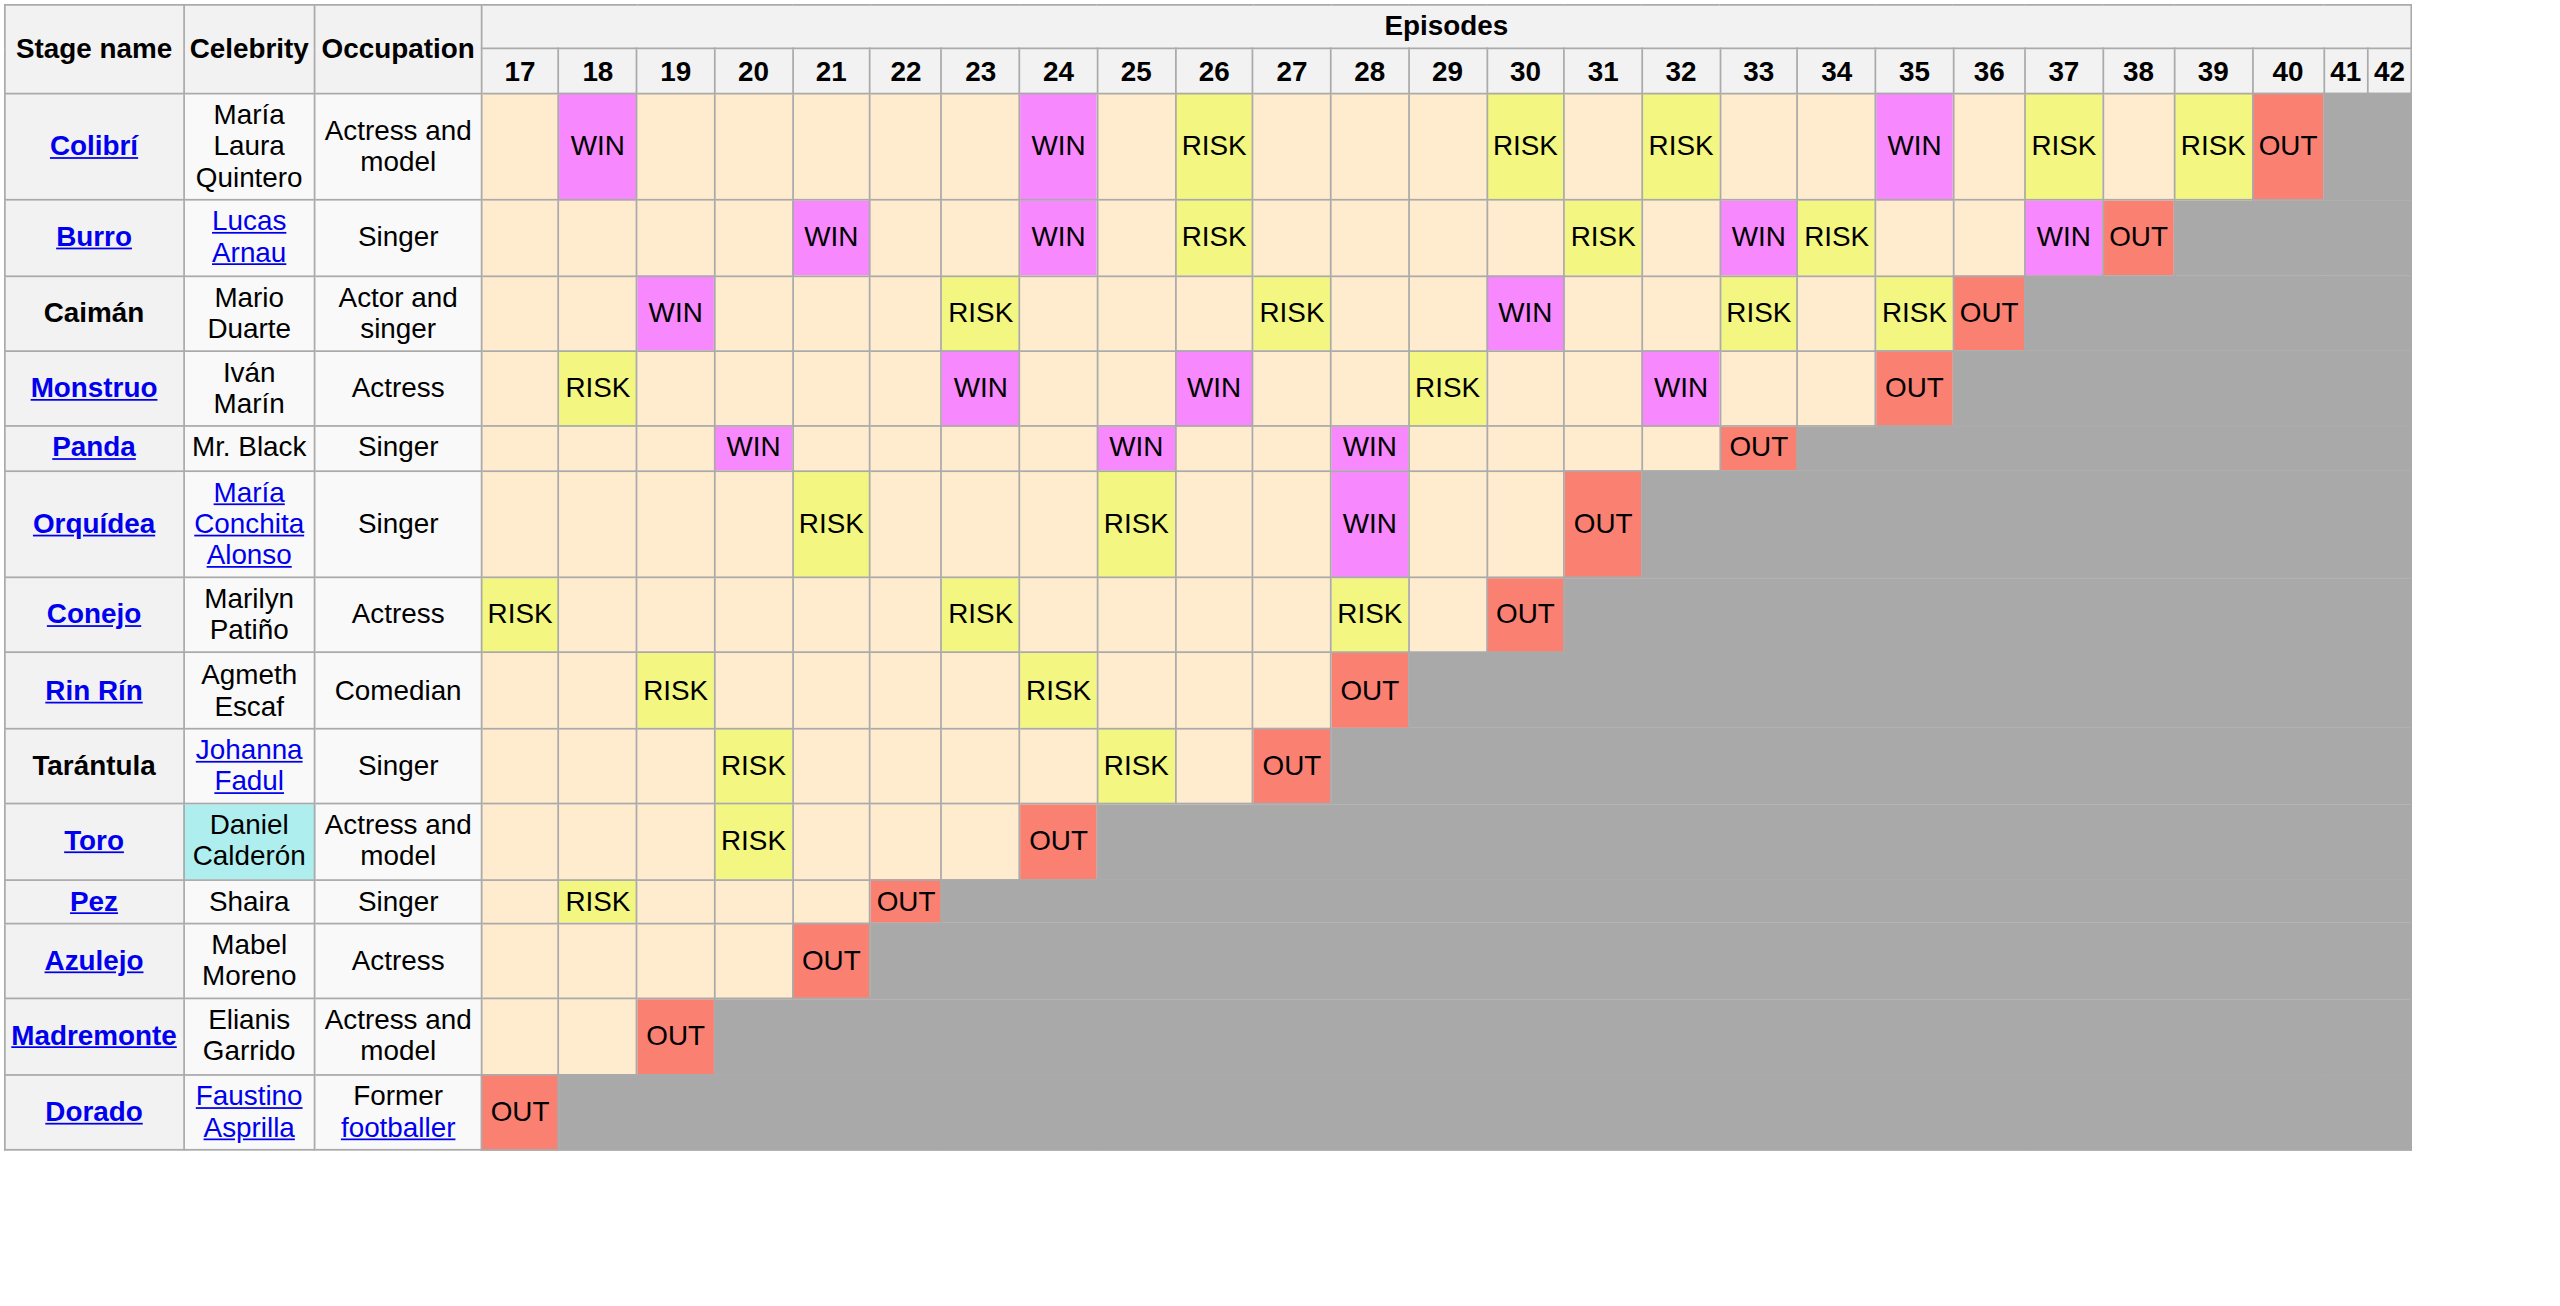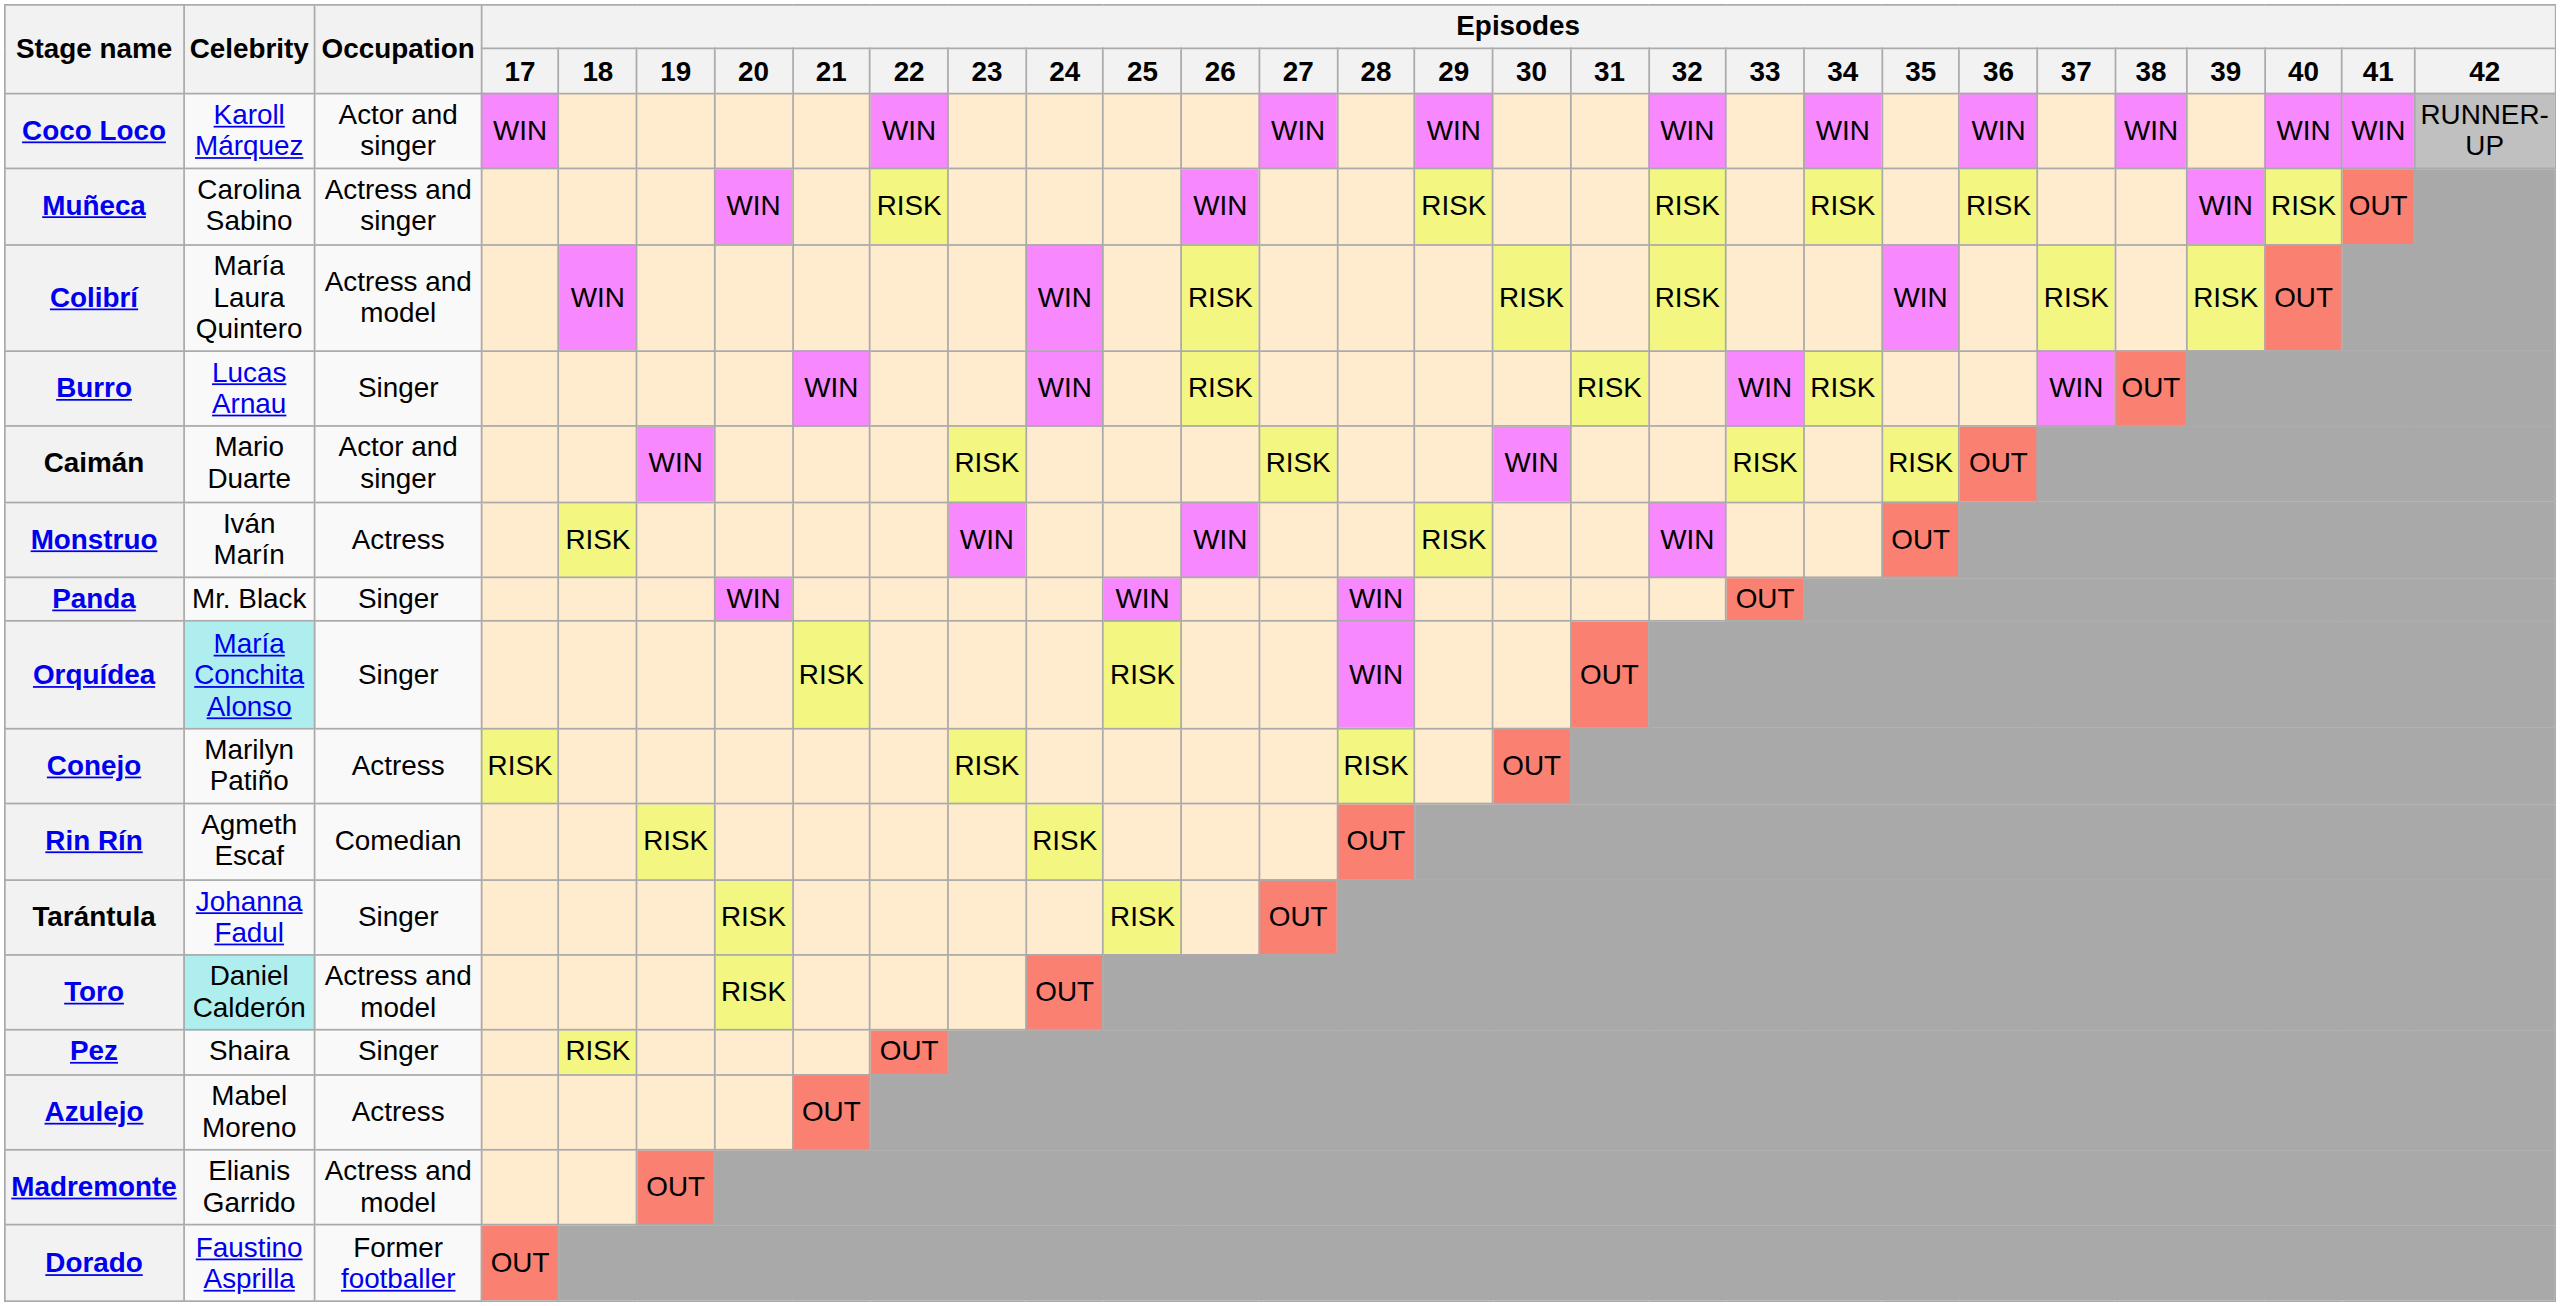+ row: Coco Loco | Karoll Márquez | Actor and singer | WIN | WIN | WIN | WIN | WIN | WIN | WIN | WIN | WIN | WIN | RUNNER-UP
+ row: Muñeca | Carolina Sabino | Actress and singer | WIN | RISK | WIN | RISK | RISK | RISK | RISK | WIN | RISK | OUT
Orquídea | Celebrity: no background -> paleturquoise background
